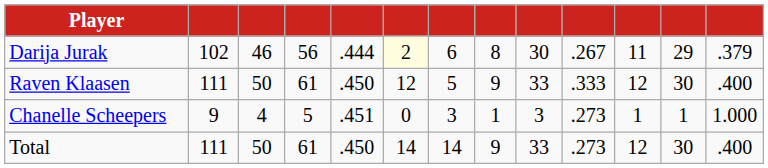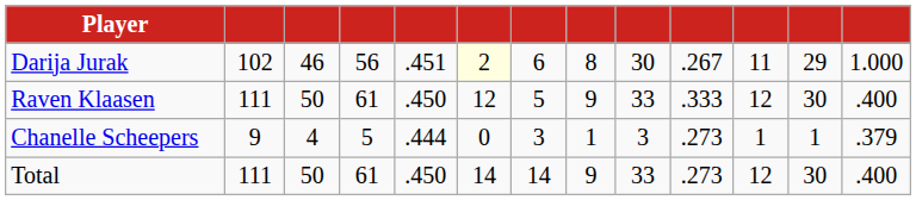Darija Jurak | column 5: .444 -> .451
Darija Jurak | column 13: .379 -> 1.000
Chanelle Scheepers | column 5: .451 -> .444
Chanelle Scheepers | column 13: 1.000 -> .379
